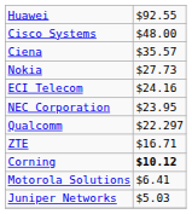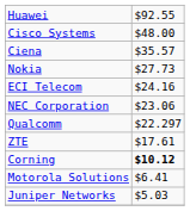NEC Corporation | column 2: $23.95 -> $23.06
ZTE | column 2: $16.71 -> $17.61
